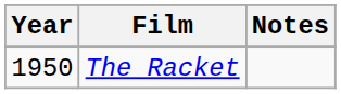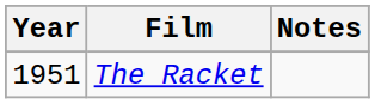The Racket | Year: 1950 -> 1951
